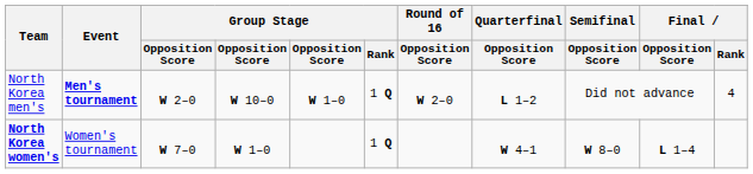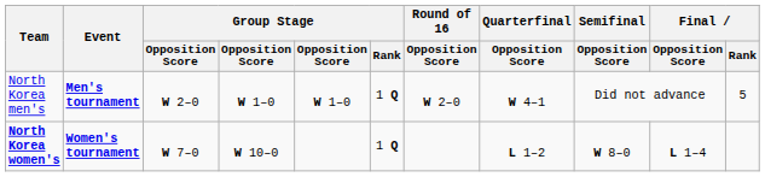North Korea men's | column 4: W 10–0 -> W 1–0
North Korea men's | Quarterfinal / Opposition Score: L 1–2 -> W 4–1
North Korea men's | Final / Rank: 4 -> 5
North Korea women's | Event: normal -> bold
North Korea women's | column 4: W 1–0 -> W 10–0
North Korea women's | Quarterfinal / Opposition Score: W 4–1 -> L 1–2
